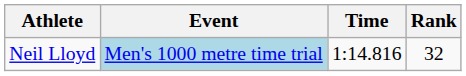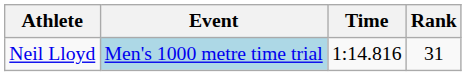Neil Lloyd | Rank: 32 -> 31
